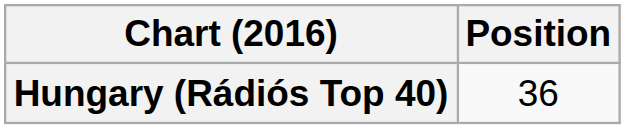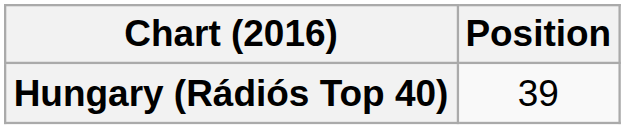Hungary (Rádiós Top 40) | Position: 36 -> 39
